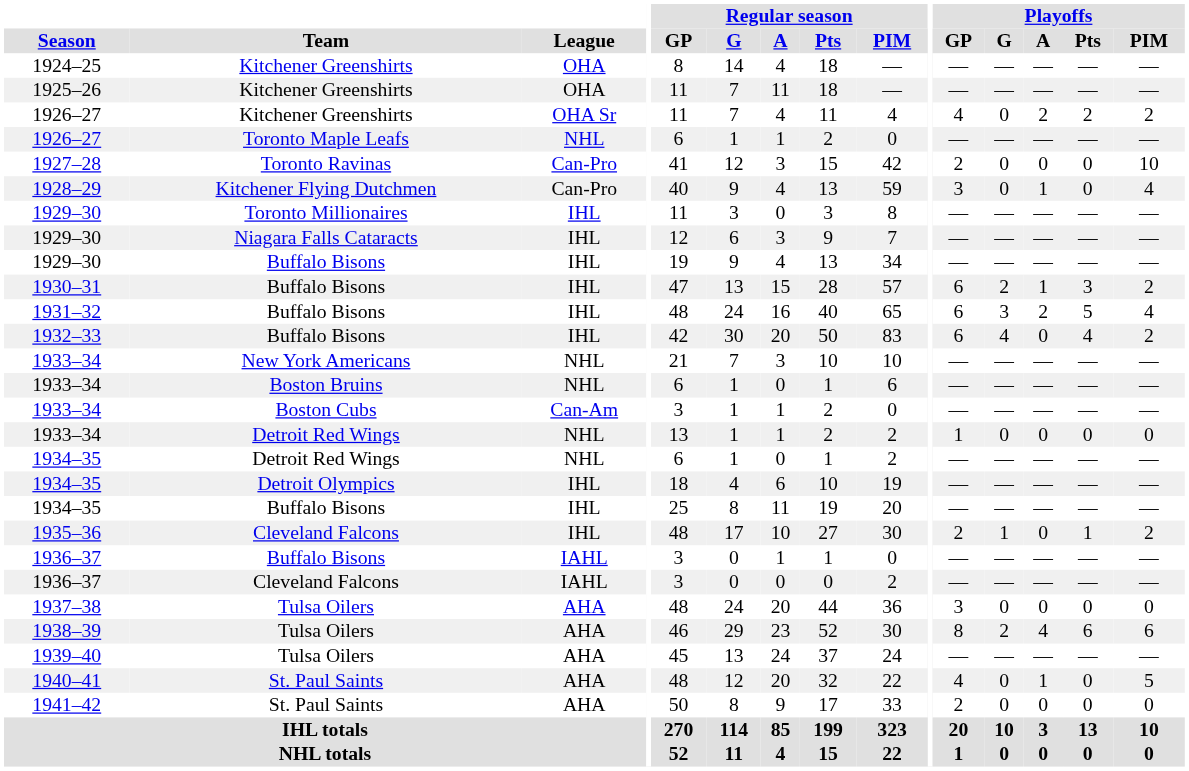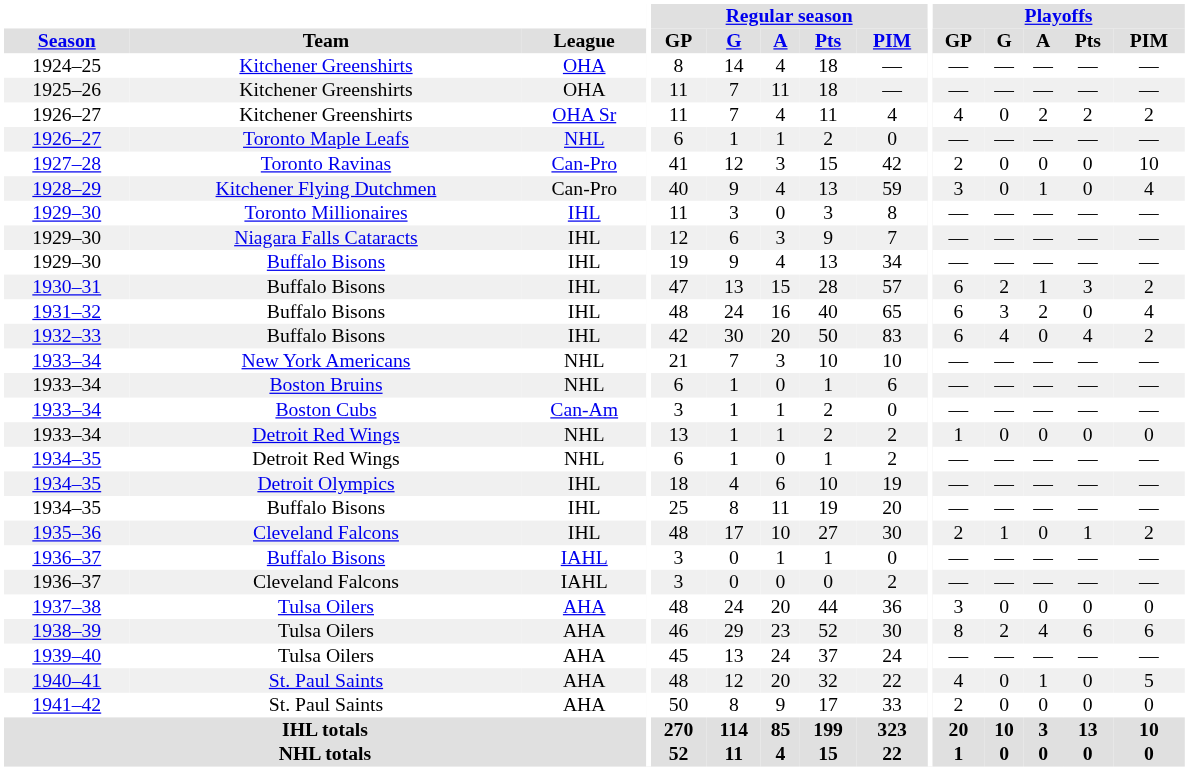1931–32 | Playoffs / Pts: 5 -> 0
